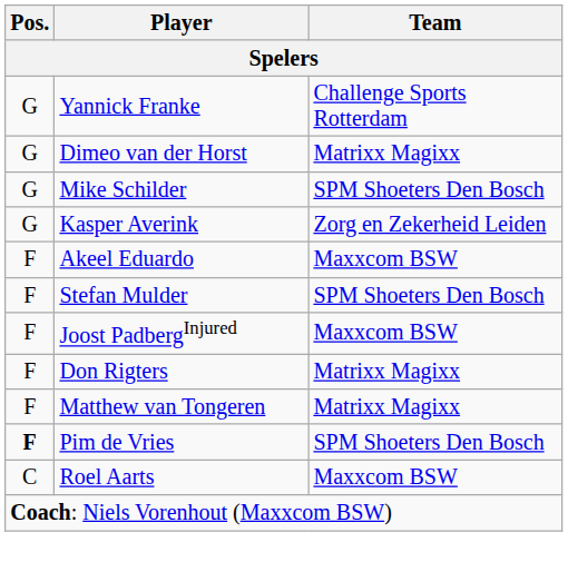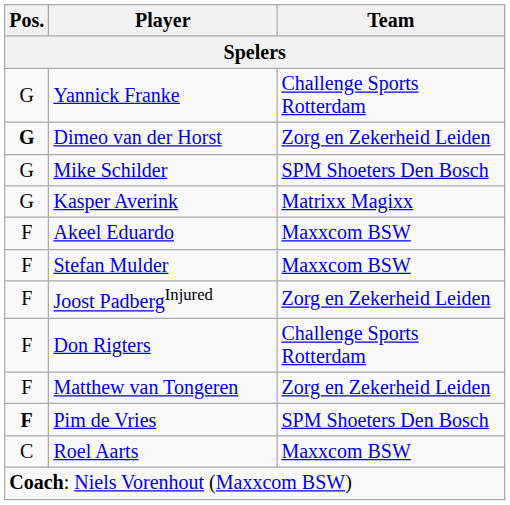Dimeo van der Horst | Pos.: normal -> bold
Dimeo van der Horst | Team: Matrixx Magixx -> Zorg en Zekerheid Leiden
Kasper Averink | Team: Zorg en Zekerheid Leiden -> Matrixx Magixx
Stefan Mulder | Team: SPM Shoeters Den Bosch -> Maxxcom BSW
Joost PadbergInjured | Team: Maxxcom BSW -> Zorg en Zekerheid Leiden
Don Rigters | Team: Matrixx Magixx -> Challenge Sports Rotterdam
Matthew van Tongeren | Team: Matrixx Magixx -> Zorg en Zekerheid Leiden
